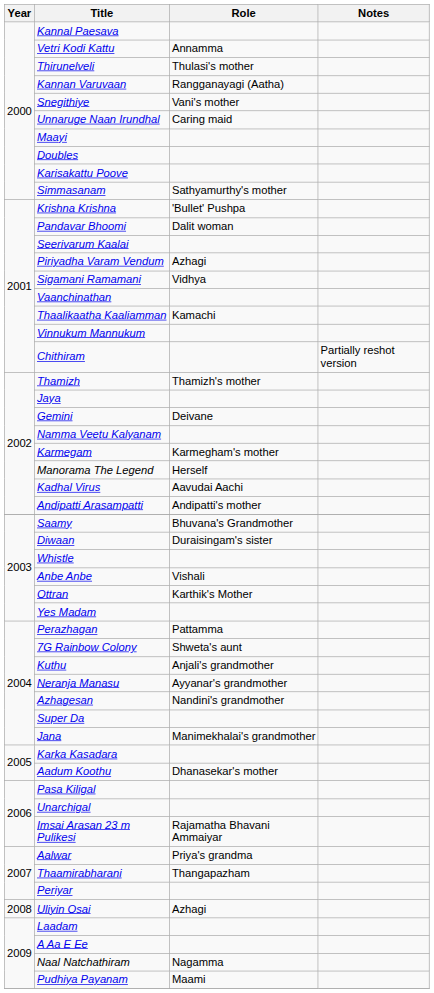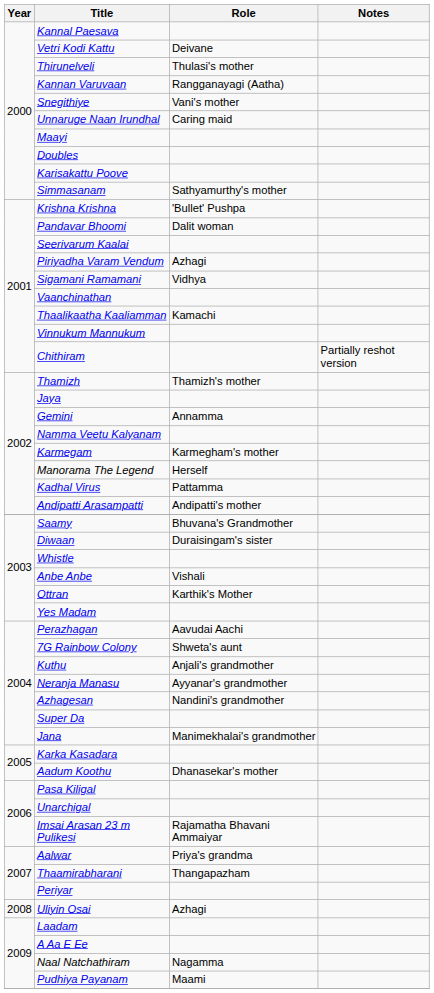Vetri Kodi Kattu | Role: Annamma -> Deivane
Gemini | Role: Deivane -> Annamma
Kadhal Virus | Role: Aavudai Aachi -> Pattamma
Perazhagan | Role: Pattamma -> Aavudai Aachi
